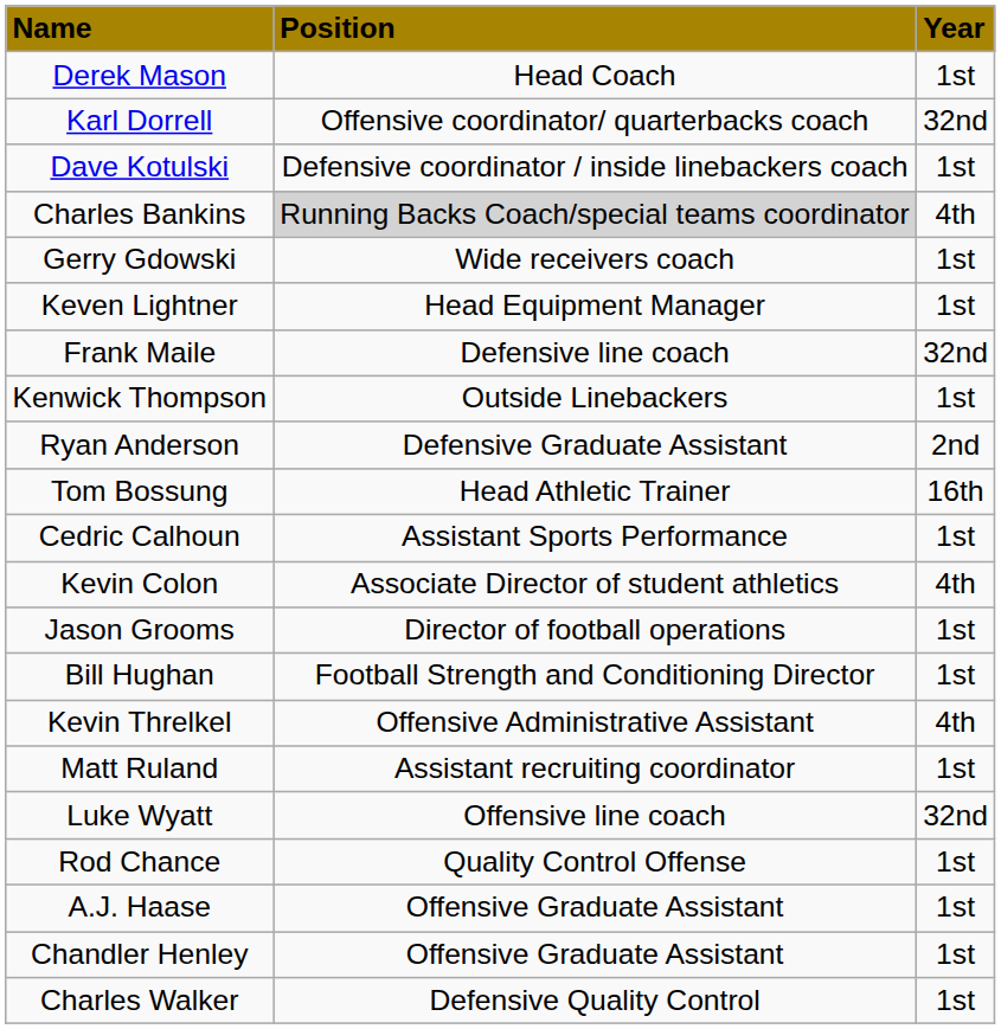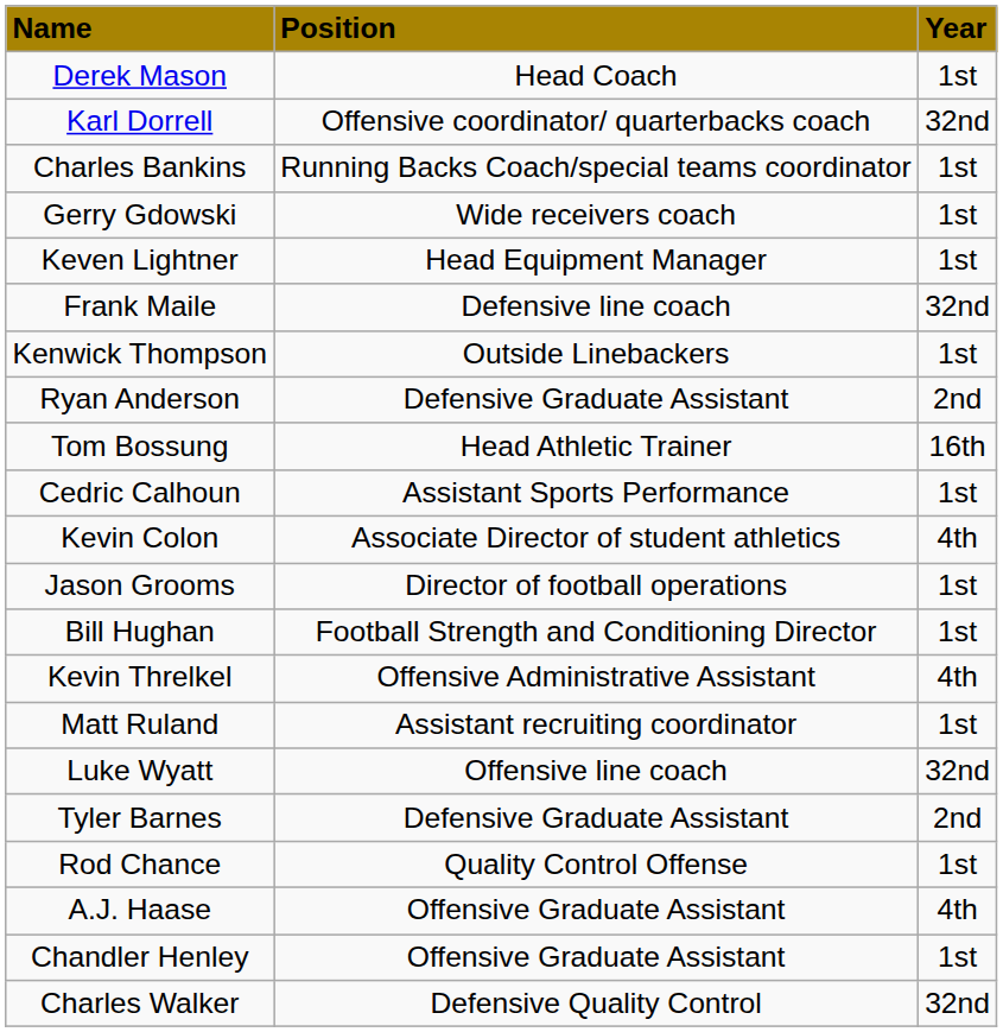- row: Dave Kotulski | Defensive coordinator / inside linebackers coach | 1st
Charles Bankins | column 2: lightgrey background -> no background
Charles Bankins | column 3: 4th -> 1st
+ row: Tyler Barnes | Defensive Graduate Assistant | 2nd
A.J. Haase | column 3: 1st -> 4th
Charles Walker | column 3: 1st -> 32nd
